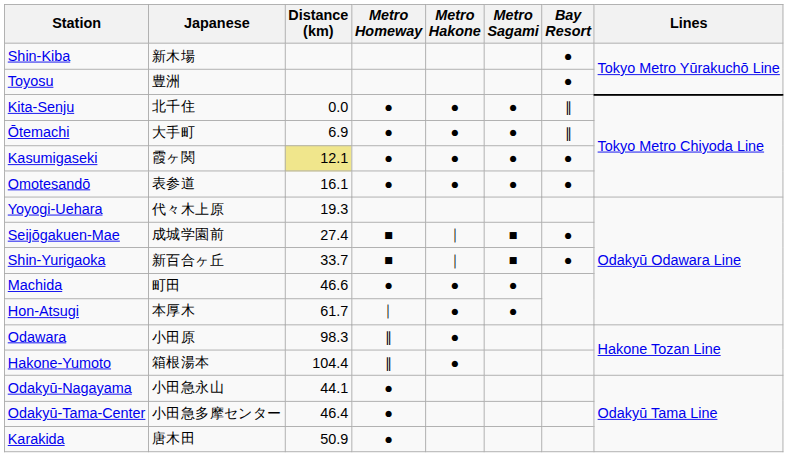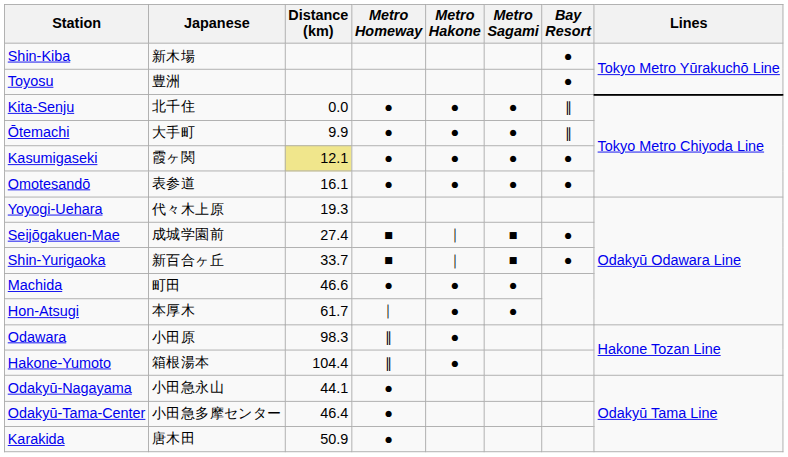Ōtemachi | Distance (km): 6.9 -> 9.9
